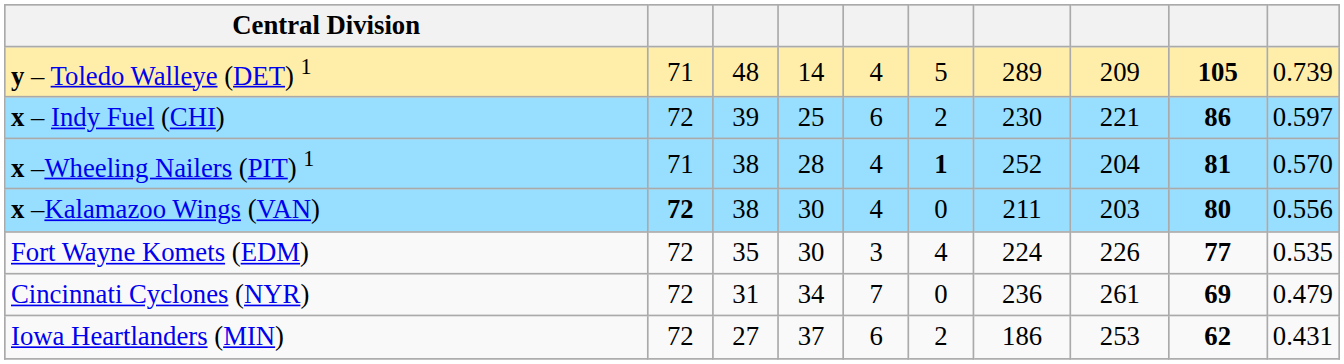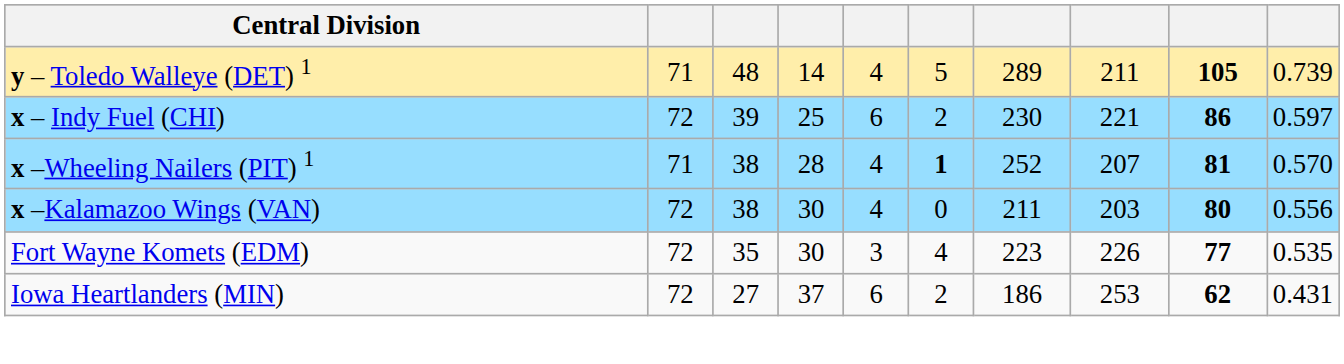y – Toledo Walleye (DET) 1 | column 8: 209 -> 211
x –Wheeling Nailers (PIT) 1 | column 8: 204 -> 207
x –Kalamazoo Wings (VAN) | column 2: bold -> normal
Fort Wayne Komets (EDM) | column 7: 224 -> 223
- row: Cincinnati Cyclones (NYR) | 72 | 31 | 34 | 7 | 0 | 236 | 261 | 69 | 0.479
